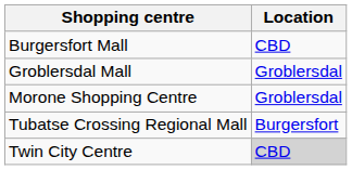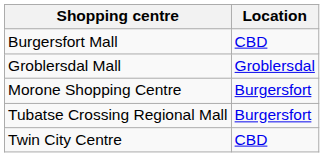Morone Shopping Centre | Location: Groblersdal -> Burgersfort
Twin City Centre | Location: lightgrey background -> no background
